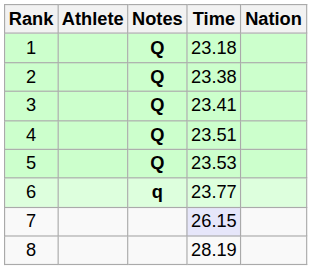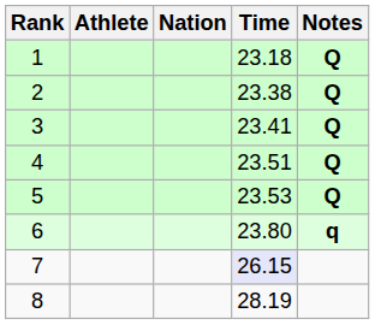columns swapped: Nation <-> Notes
6 | Time: 23.77 -> 23.80
